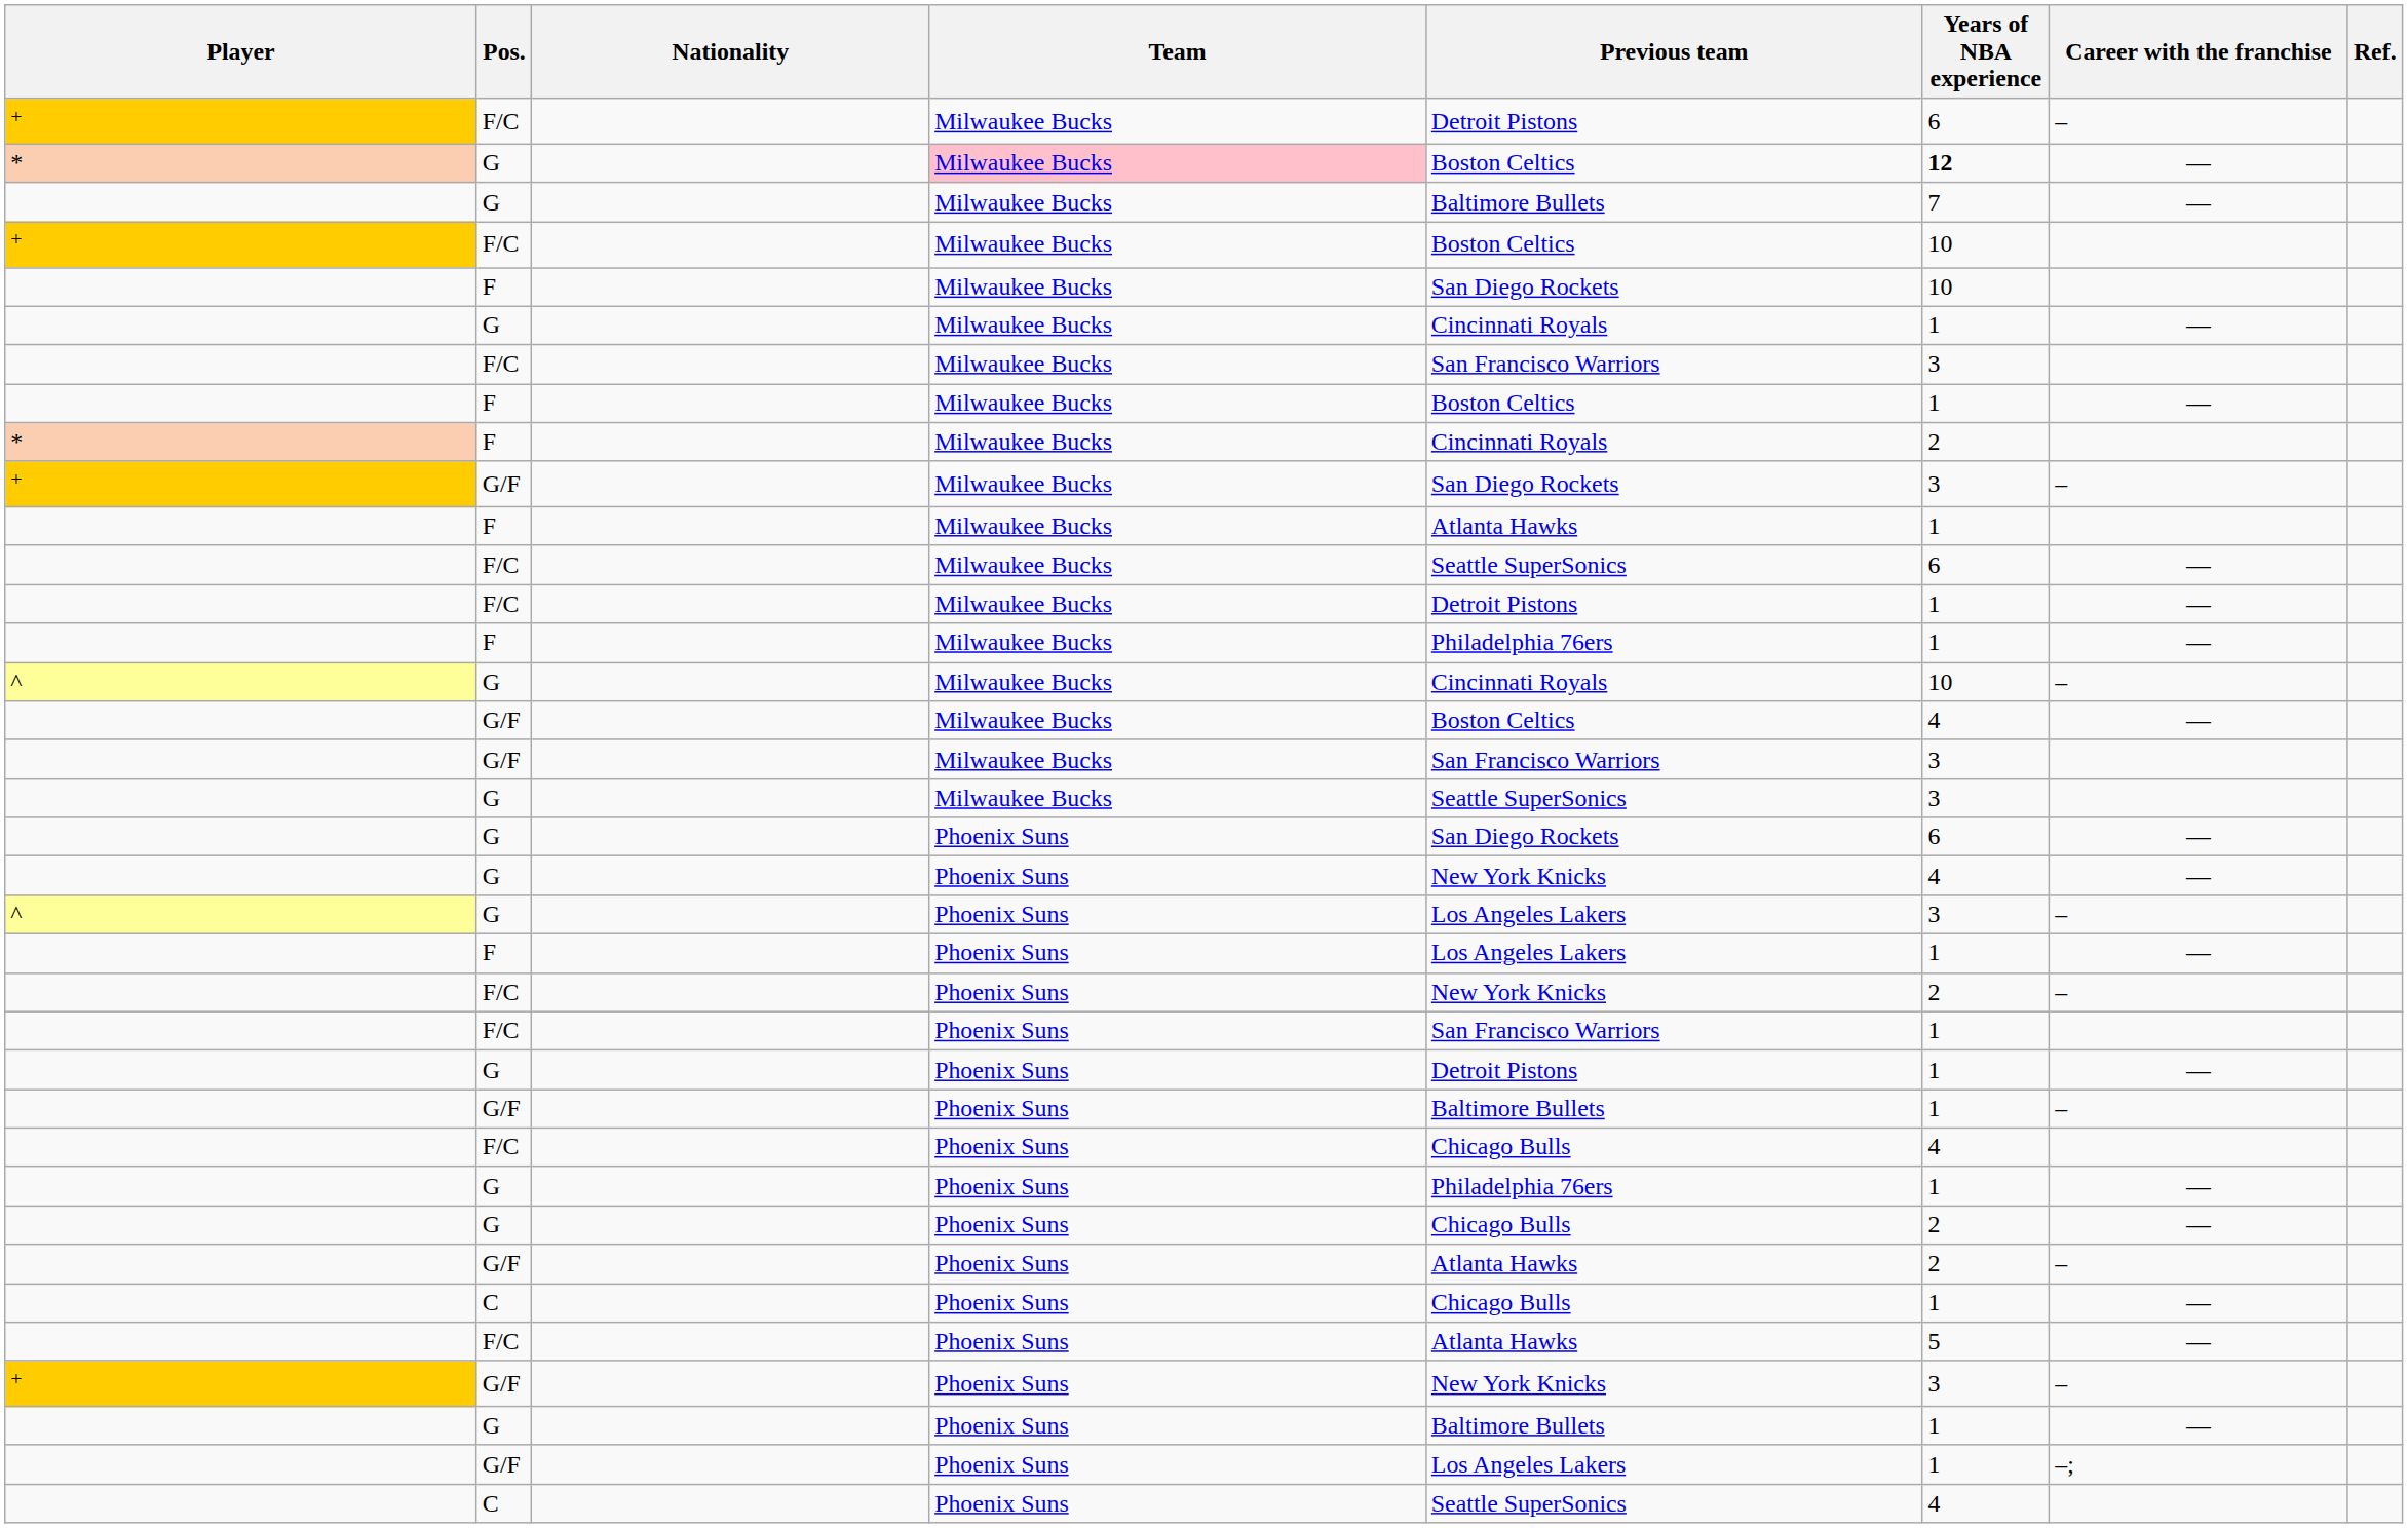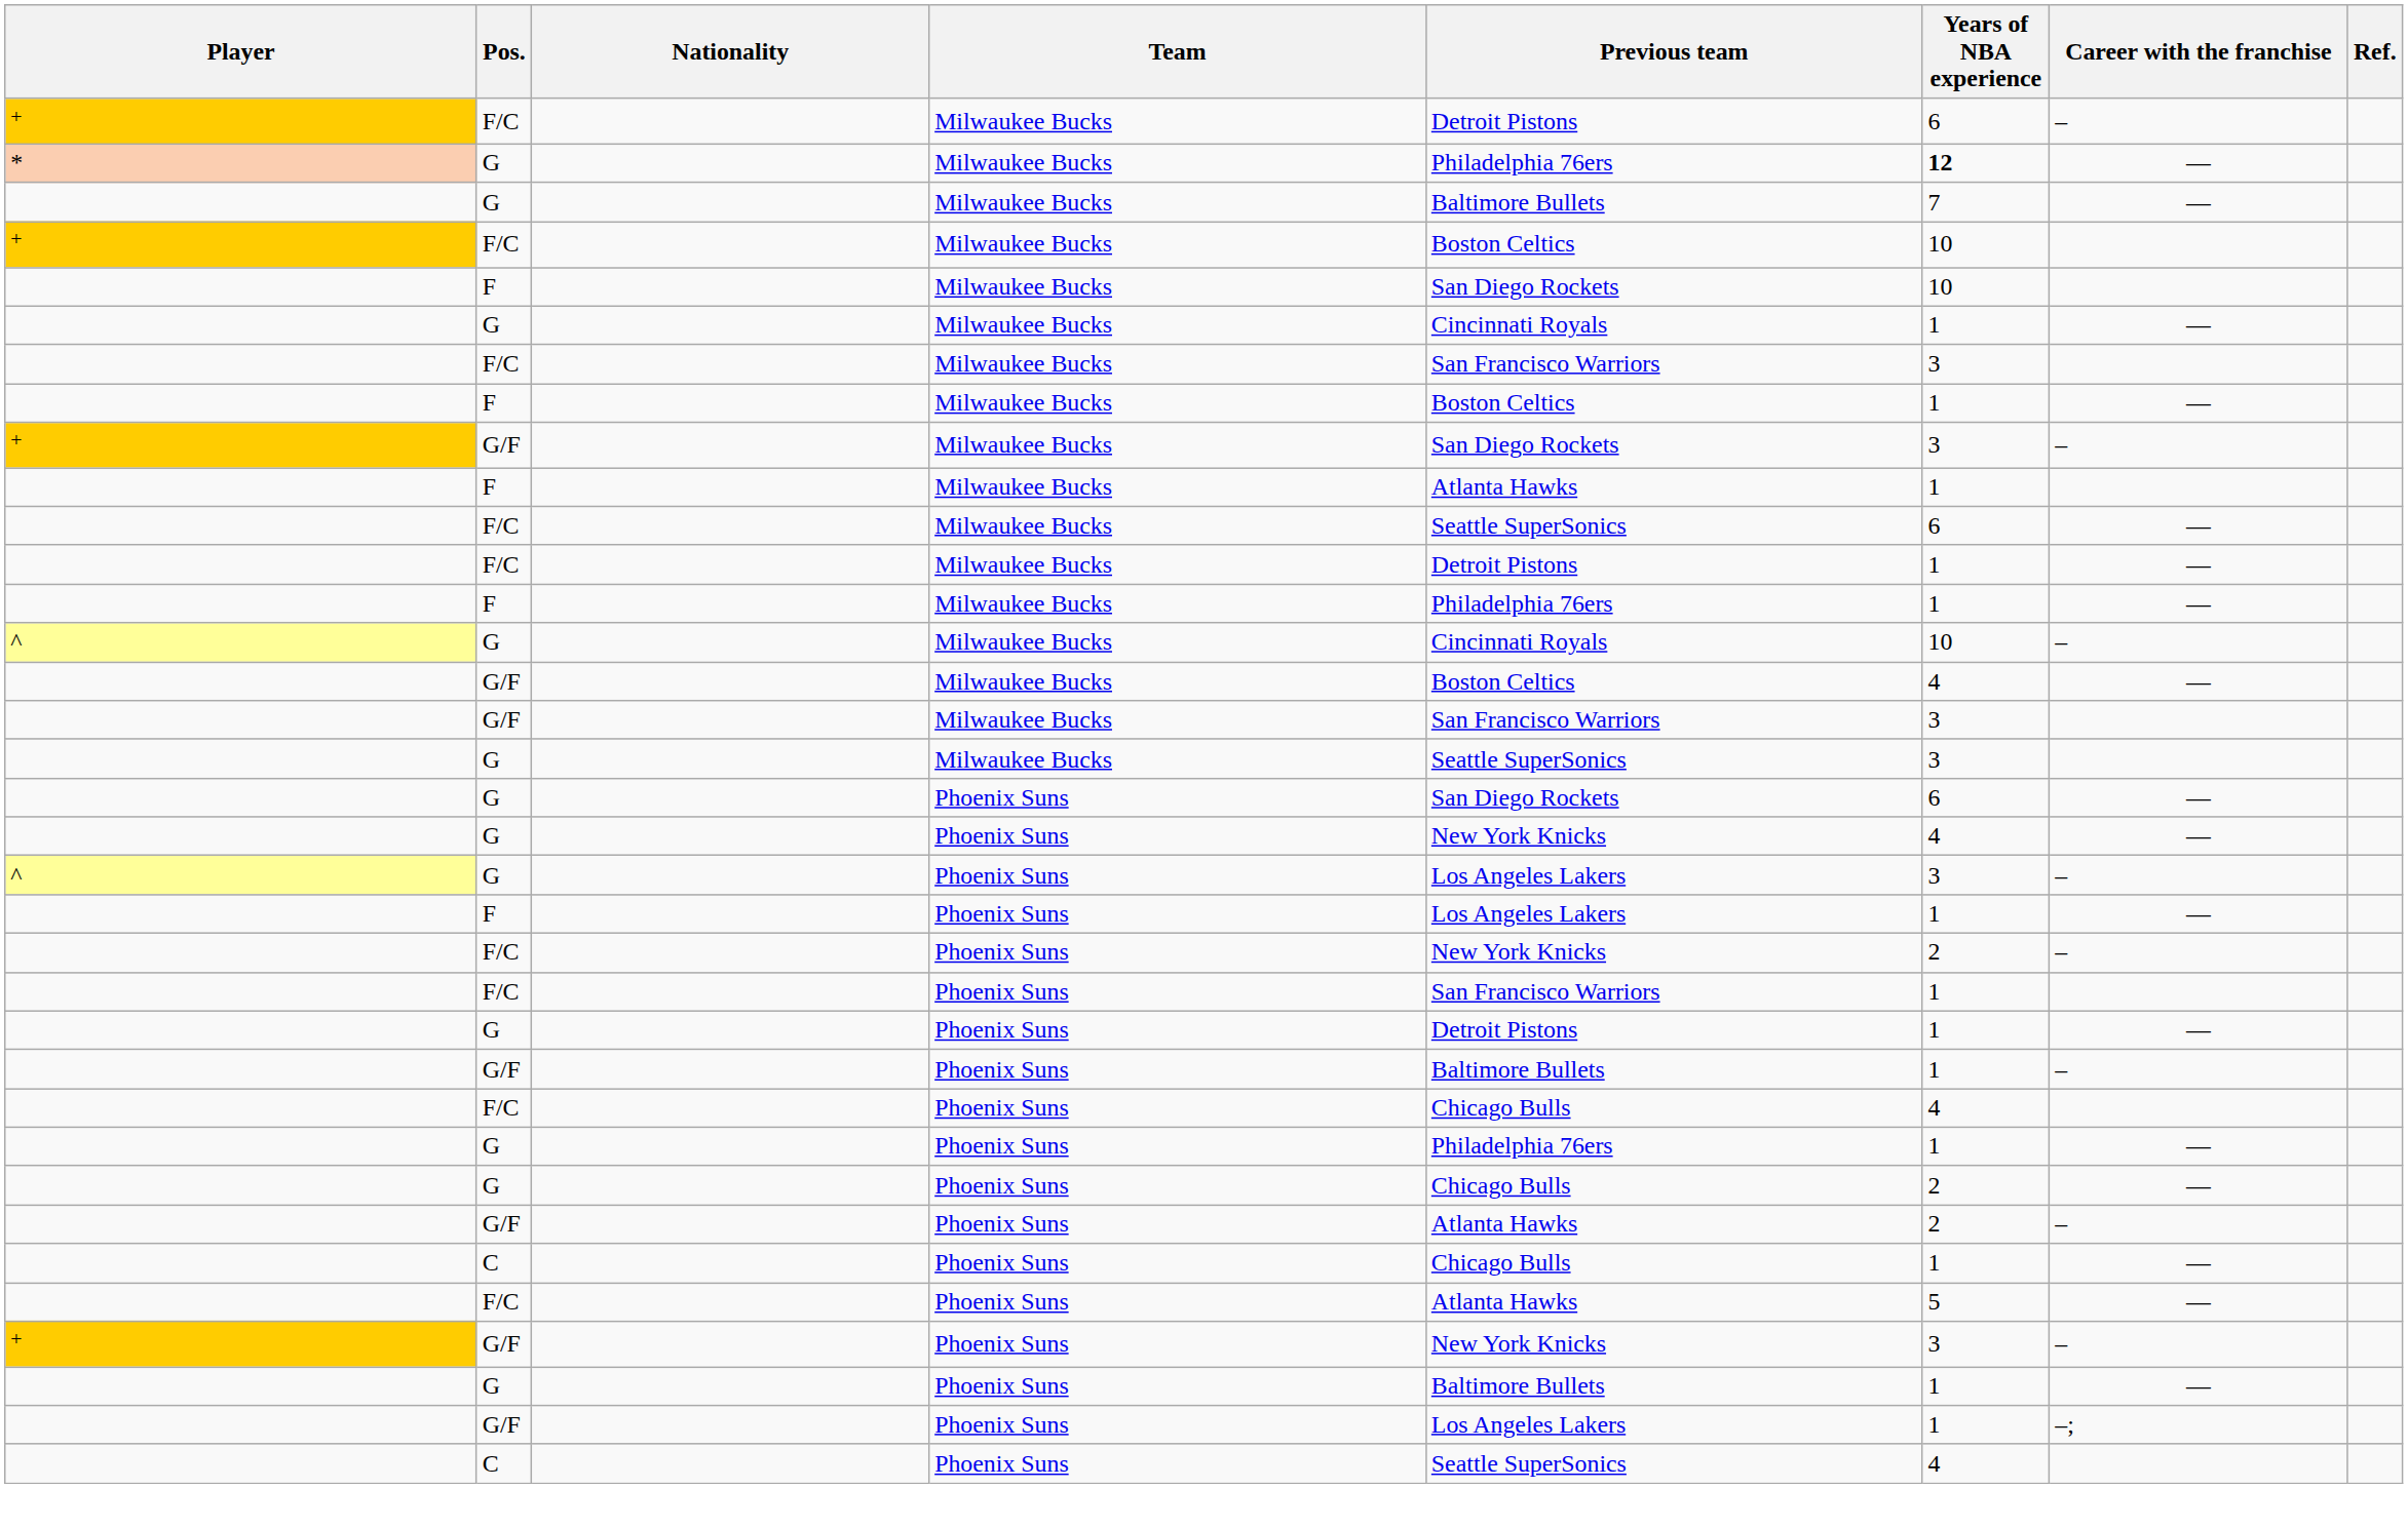* / G | Team: pink background -> no background
* / G | Previous team: Boston Celtics -> Philadelphia 76ers
- row: * | F | Milwaukee Bucks | Cincinnati Royals | 2
